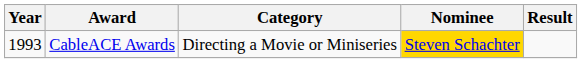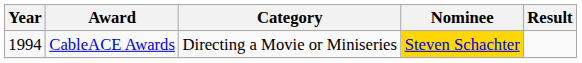CableACE Awards | Year: 1993 -> 1994
